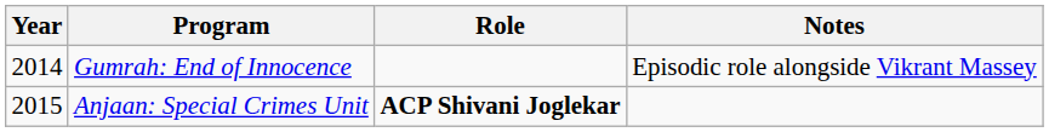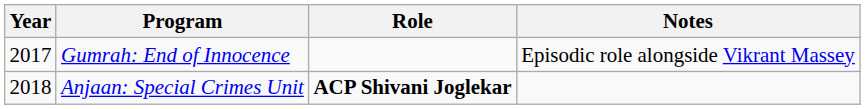Gumrah: End of Innocence | Year: 2014 -> 2017
Anjaan: Special Crimes Unit | Year: 2015 -> 2018
